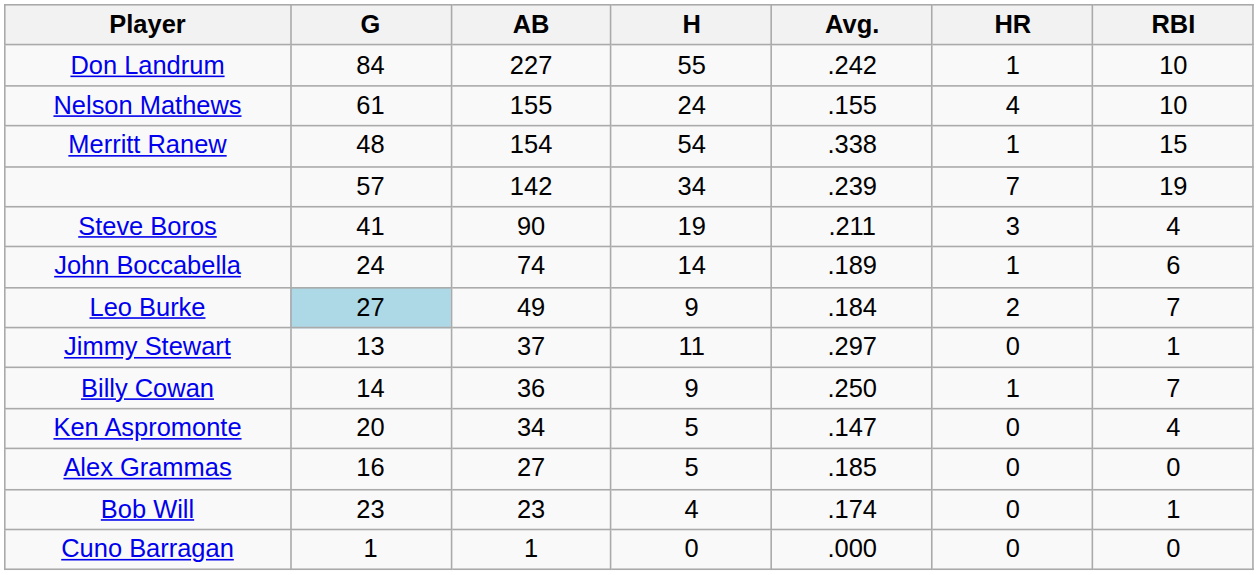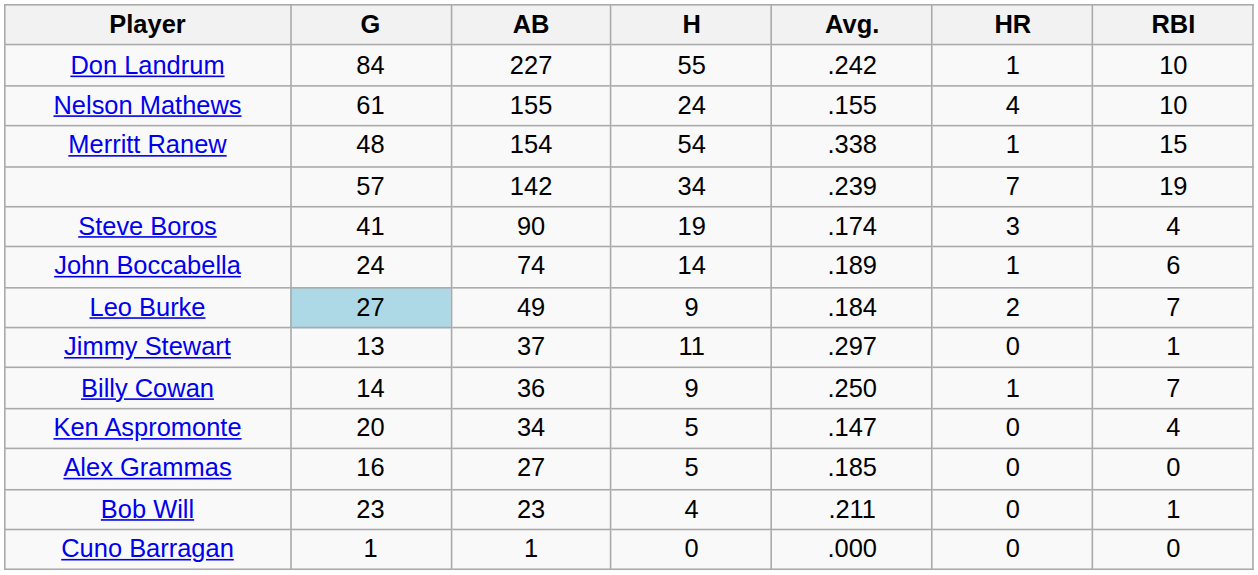Steve Boros | Avg.: .211 -> .174
Bob Will | Avg.: .174 -> .211
